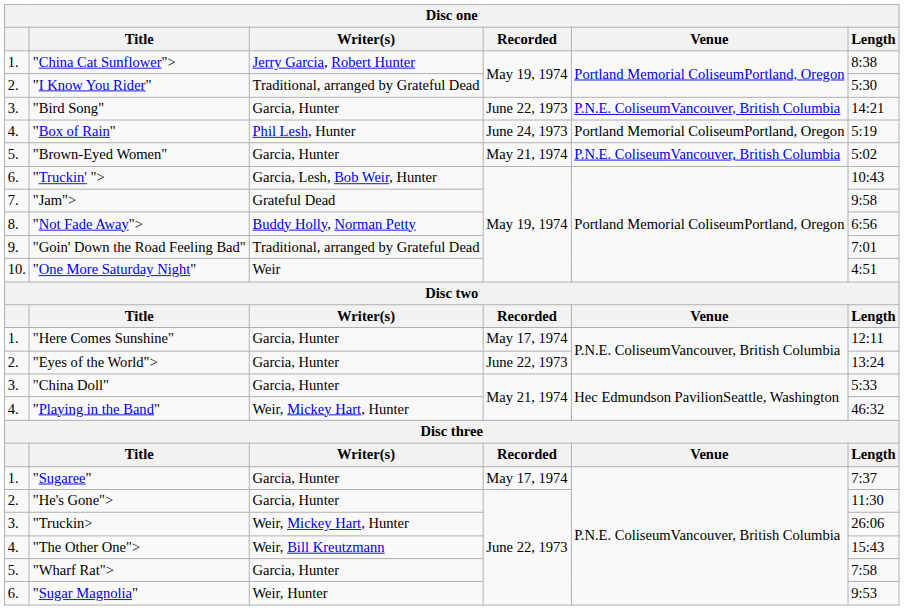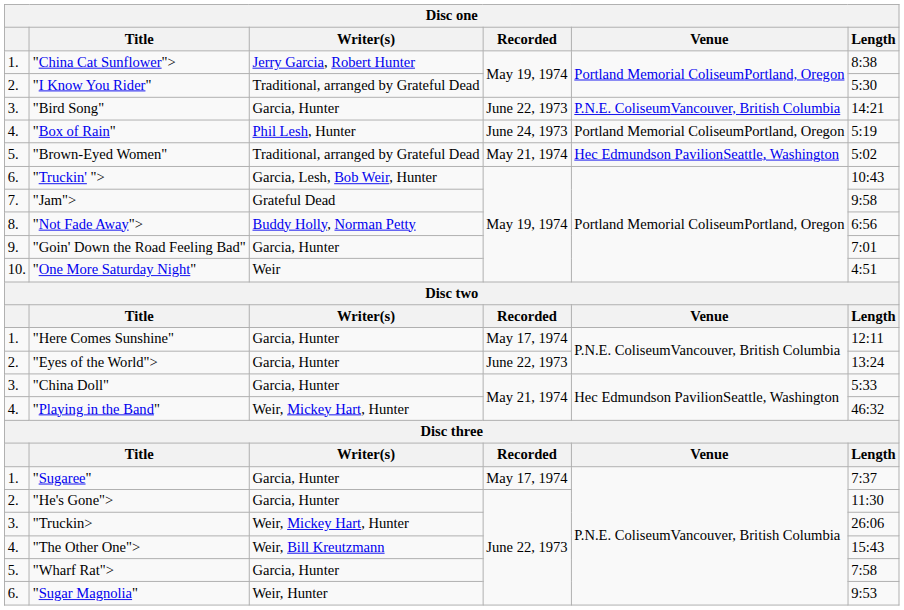"Brown-Eyed Women" | Writer(s): Garcia, Hunter -> Traditional, arranged by Grateful Dead
"Brown-Eyed Women" | Venue: P.N.E. ColiseumVancouver, British Columbia -> Hec Edmundson PavilionSeattle, Washington
"Goin' Down the Road Feeling Bad" | Writer(s): Traditional, arranged by Grateful Dead -> Garcia, Hunter
